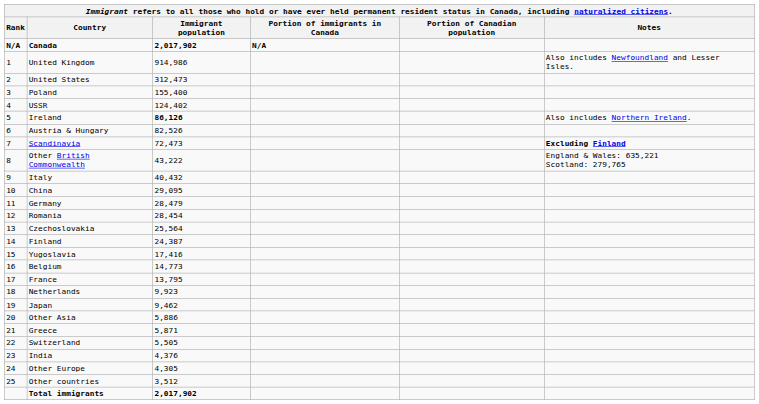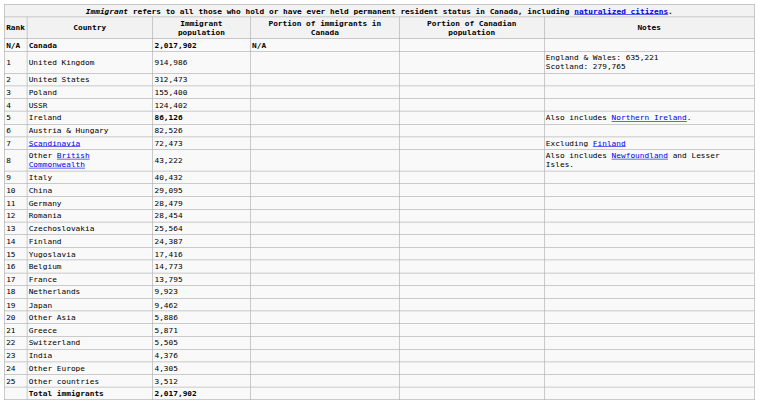United Kingdom | Notes: Also includes Newfoundland and Lesser Isles. -> England & Wales: 635,221 Scotland: 279,765
Scandinavia | Notes: bold -> normal
Other British Commonwealth | Notes: England & Wales: 635,221 Scotland: 279,765 -> Also includes Newfoundland and Lesser Isles.
